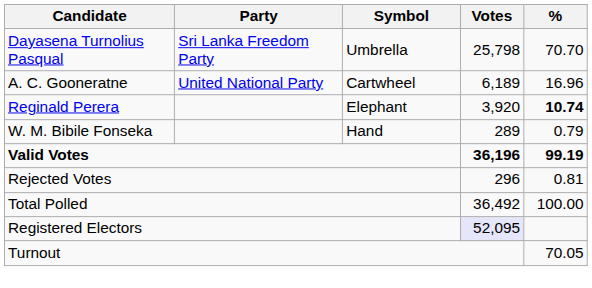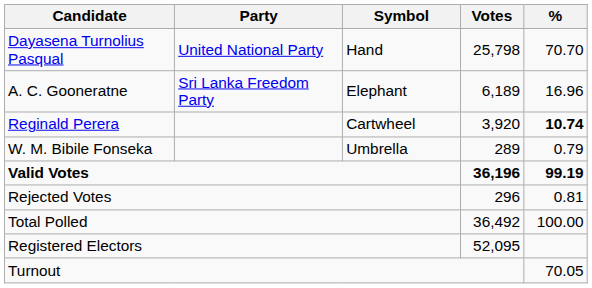Dayasena Turnolius Pasqual | Party: Sri Lanka Freedom Party -> United National Party
Dayasena Turnolius Pasqual | Symbol: Umbrella -> Hand
A. C. Gooneratne | Party: United National Party -> Sri Lanka Freedom Party
A. C. Gooneratne | Symbol: Cartwheel -> Elephant
Reginald Perera | Symbol: Elephant -> Cartwheel
W. M. Bibile Fonseka | Symbol: Hand -> Umbrella
Registered Electors | Votes: lavender background -> no background
